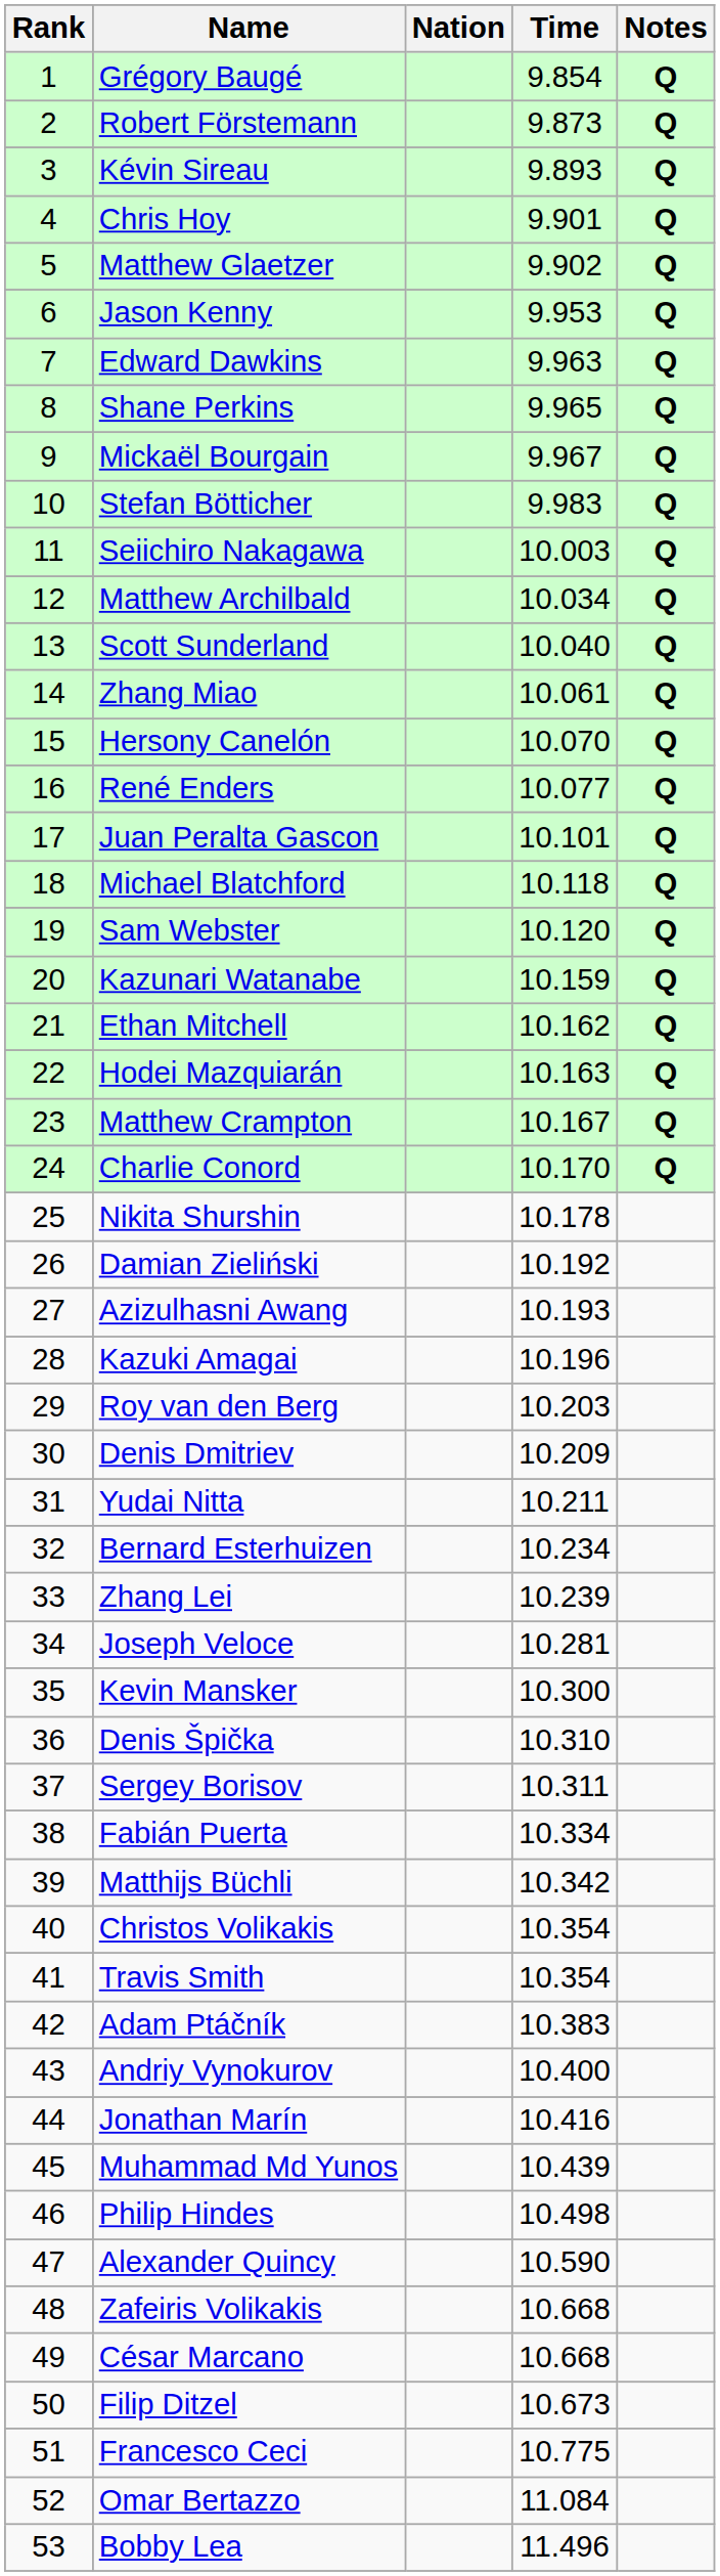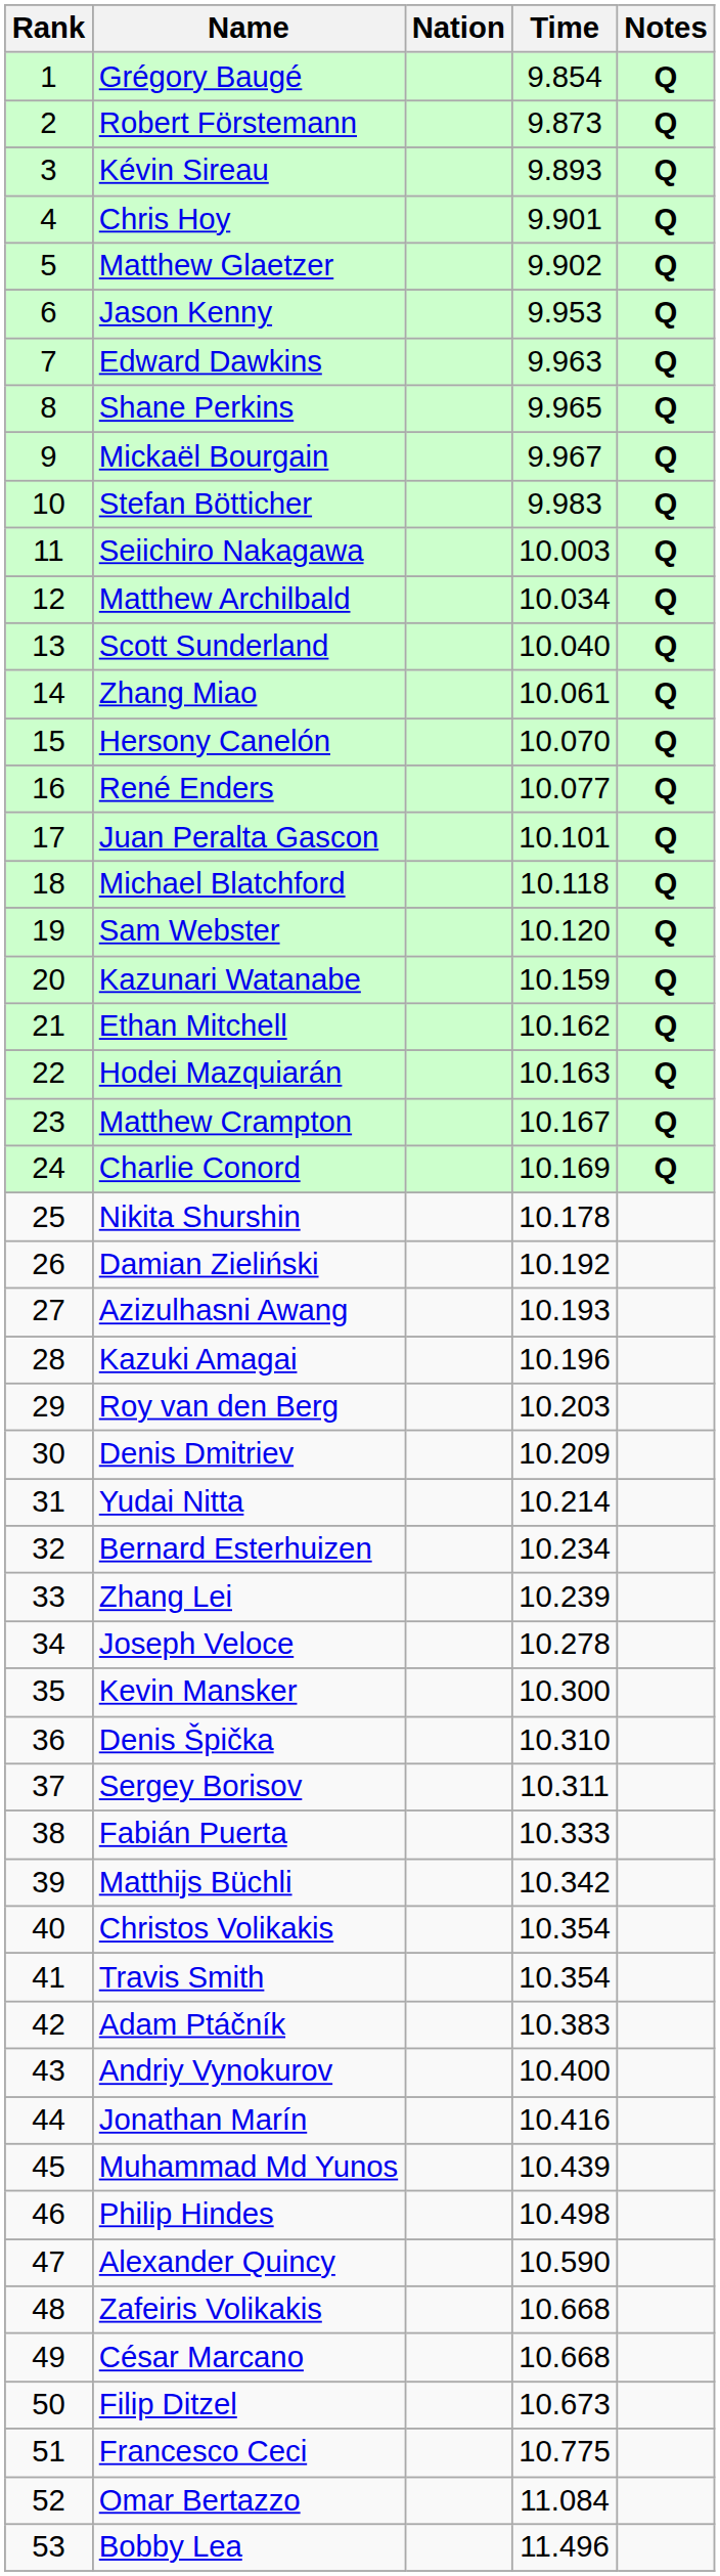Charlie Conord | Time: 10.170 -> 10.169
Yudai Nitta | Time: 10.211 -> 10.214
Joseph Veloce | Time: 10.281 -> 10.278
Fabián Puerta | Time: 10.334 -> 10.333
